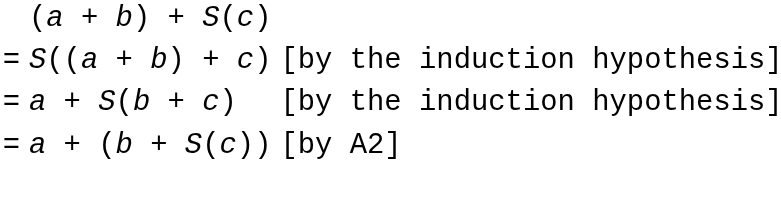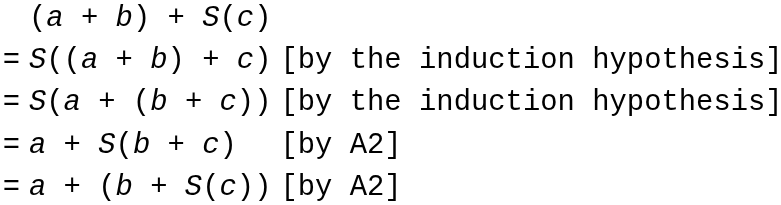+ row: = | S(a + (b + c)) | [by the induction hypothesis]
a + S(b + c) | column 3: [by the induction hypothesis] -> [by A2]
